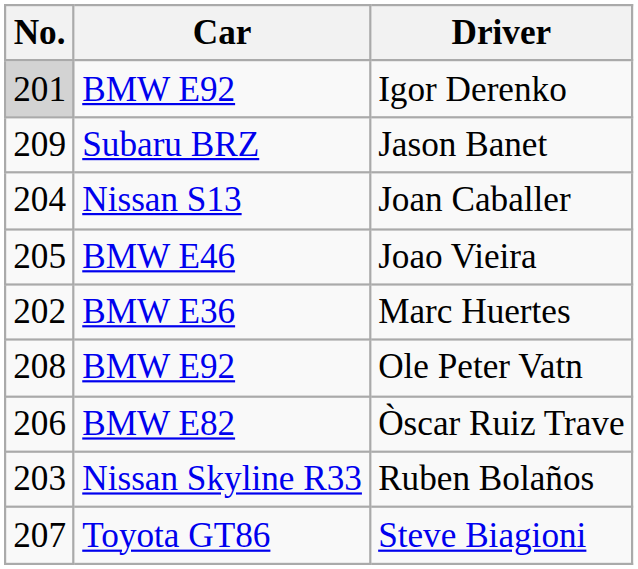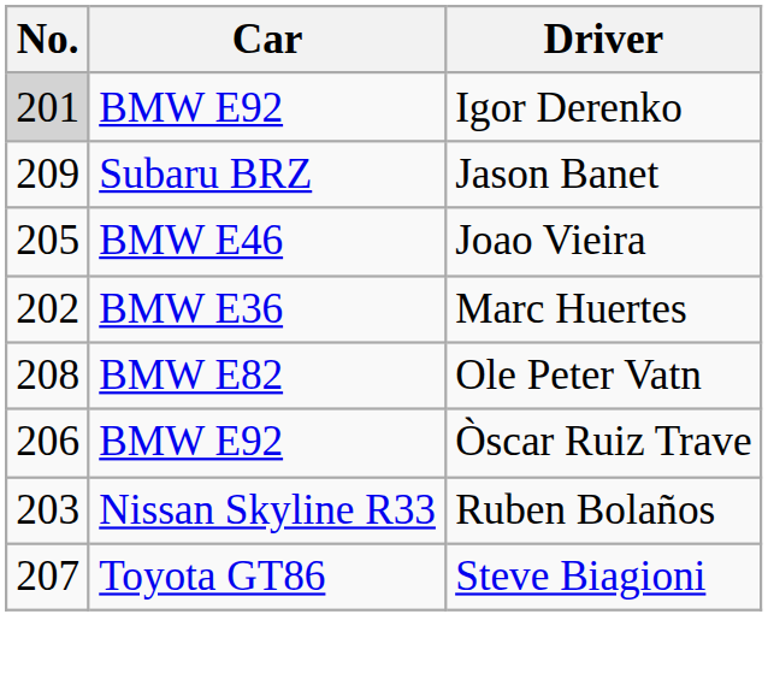- row: 204 | Nissan S13 | Joan Caballer
Ole Peter Vatn | Car: BMW E92 -> BMW E82
Òscar Ruiz Trave | Car: BMW E82 -> BMW E92
